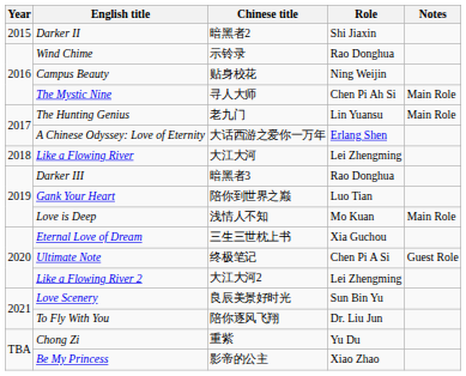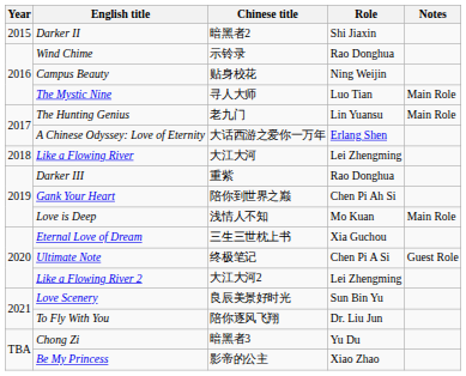The Mystic Nine | Role: Chen Pi Ah Si -> Luo Tian
Darker III | Chinese title: 暗黑者3 -> 重紫
Gank Your Heart | Role: Luo Tian -> Chen Pi Ah Si
Chong Zi | Chinese title: 重紫 -> 暗黑者3
